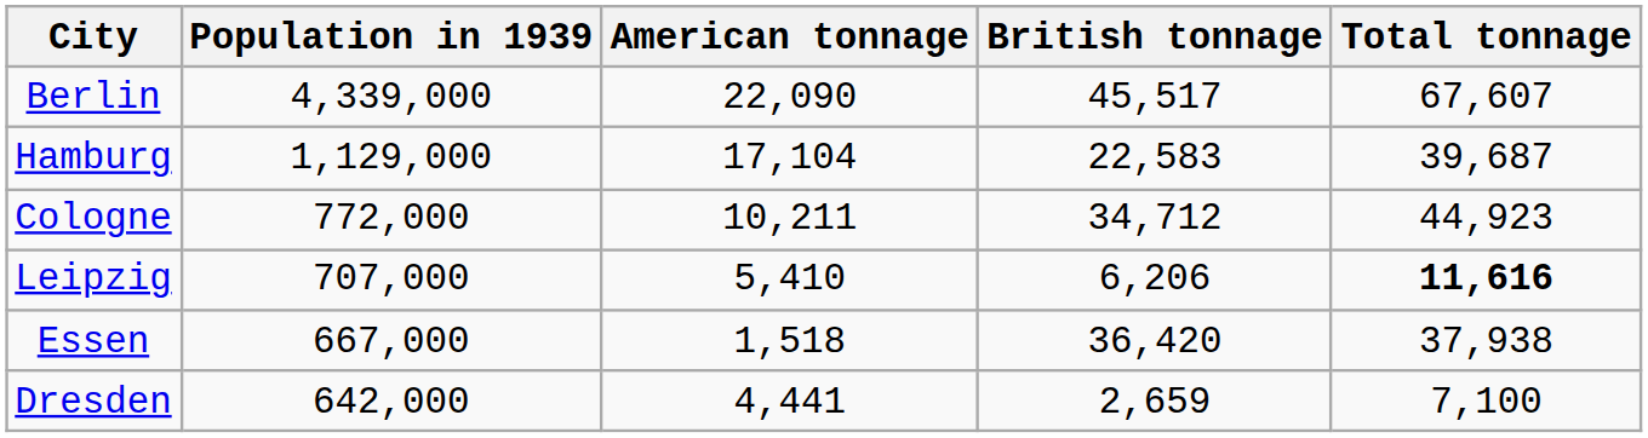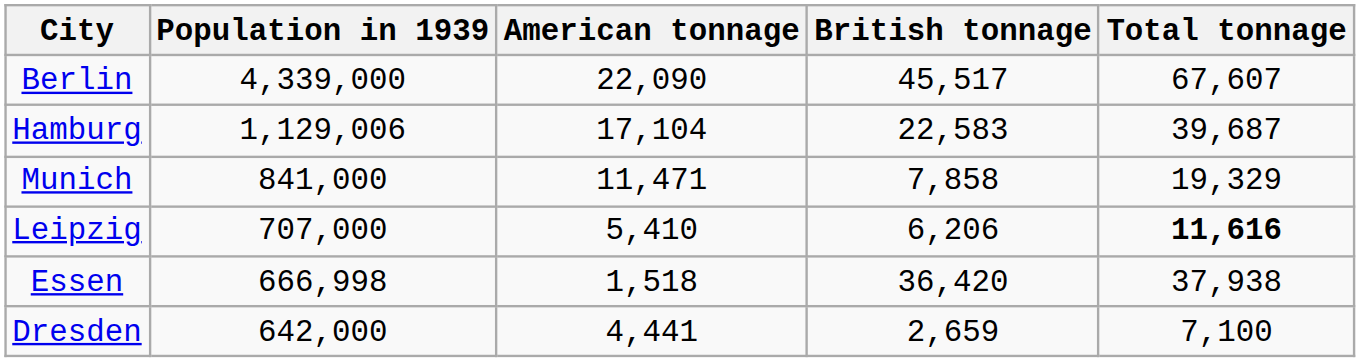Hamburg | Population in 1939: 1,129,000 -> 1,129,006
+ row: Munich | 841,000 | 11,471 | 7,858 | 19,329
- row: Cologne | 772,000 | 10,211 | 34,712 | 44,923
Essen | Population in 1939: 667,000 -> 666,998
